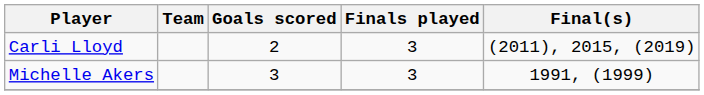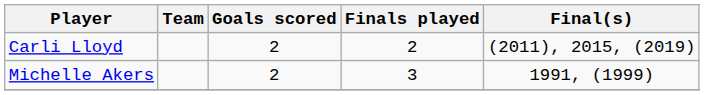Carli Lloyd | Finals played: 3 -> 2
Michelle Akers | Goals scored: 3 -> 2
